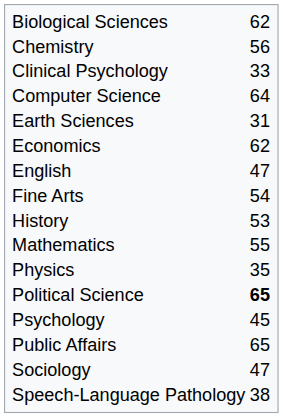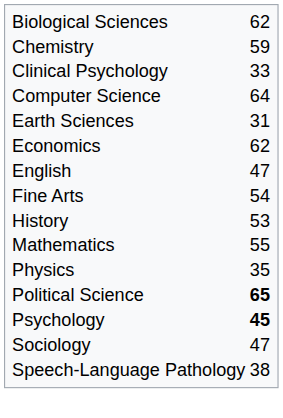Chemistry | column 2: 56 -> 59
Psychology | column 2: normal -> bold
- row: Public Affairs | 65
